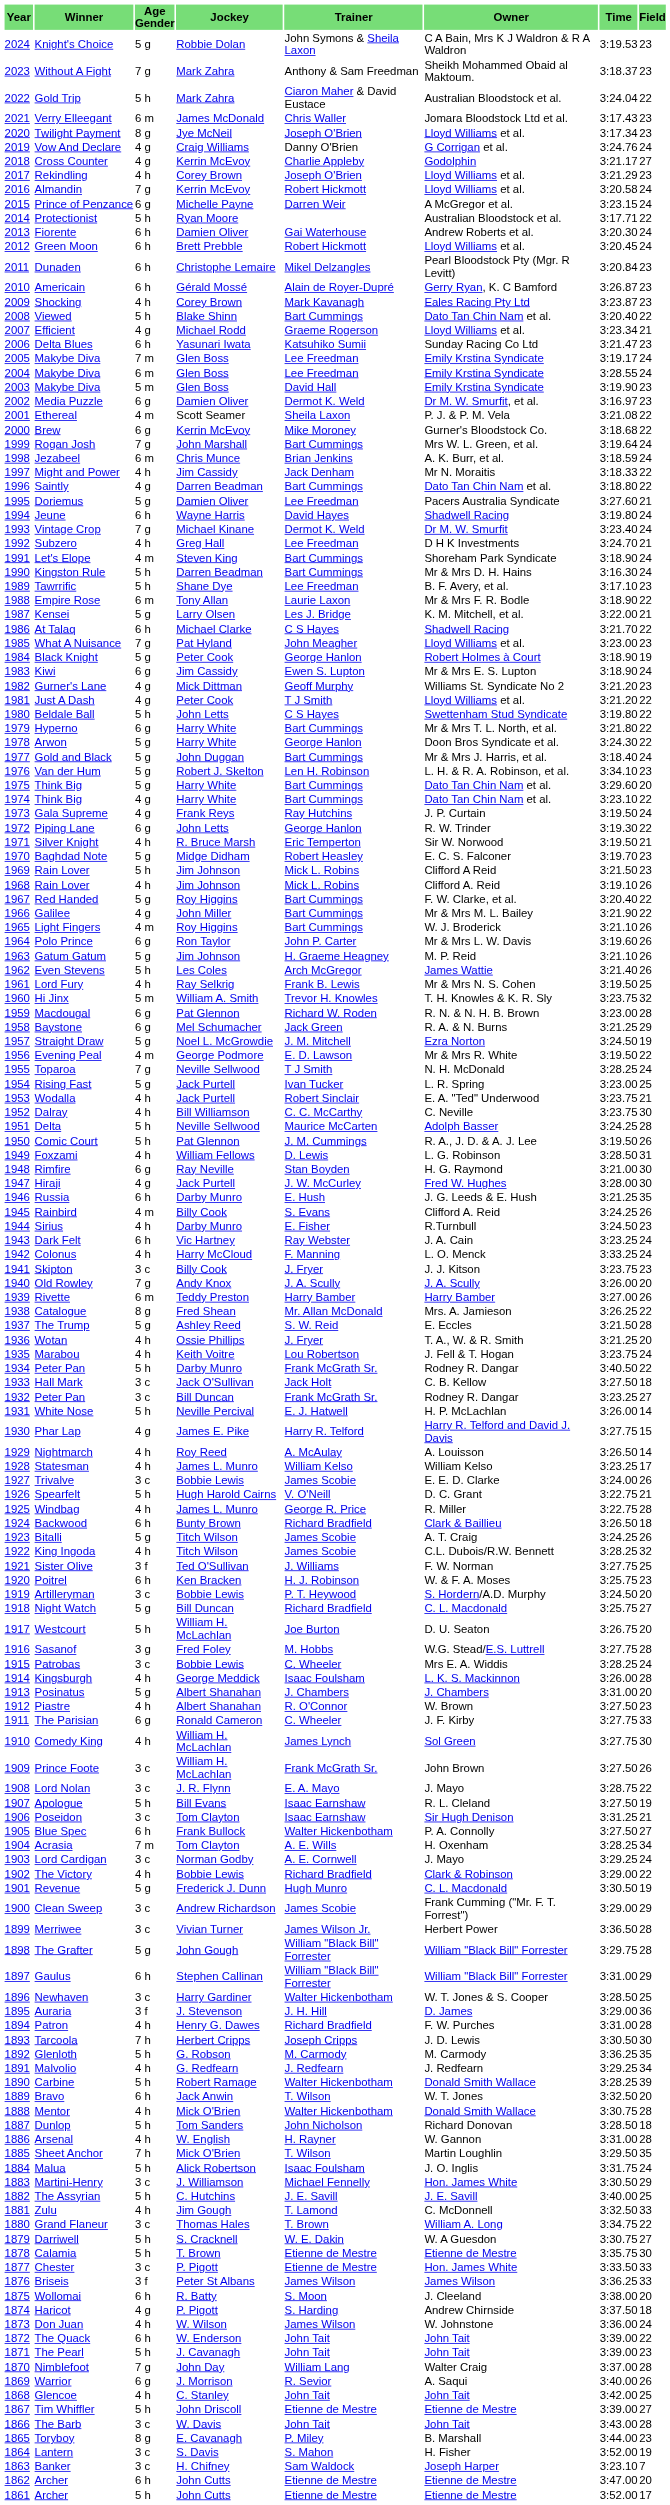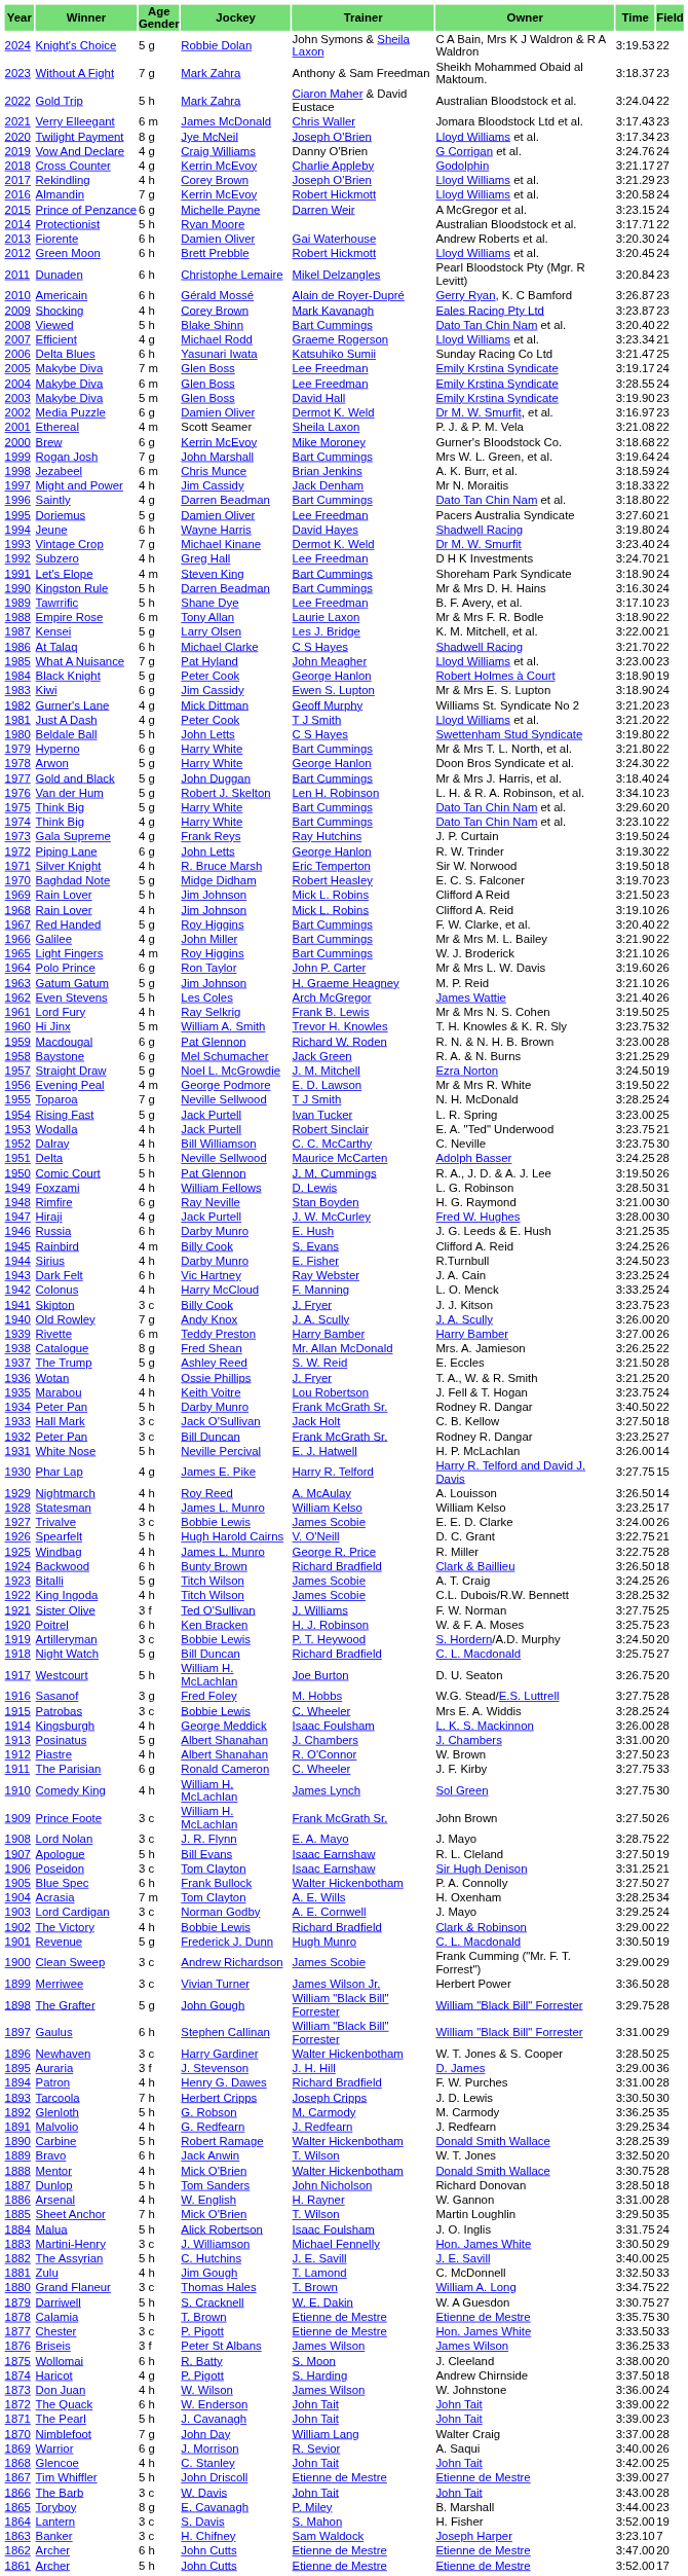Knight's Choice | Field: 23 -> 22
Delta Blues | Field: 23 -> 25
Silver Knight | Field: 21 -> 18
